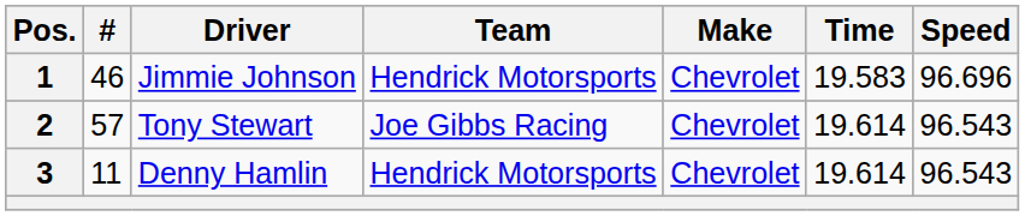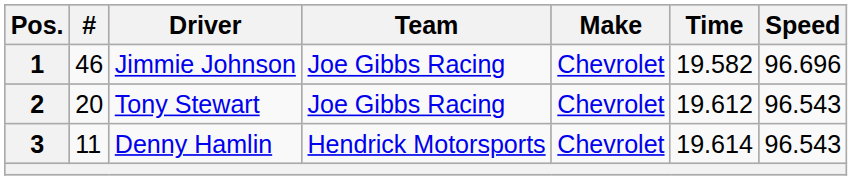1 | Team: Hendrick Motorsports -> Joe Gibbs Racing
1 | Time: 19.583 -> 19.582
2 | #: 57 -> 20
2 | Time: 19.614 -> 19.612
